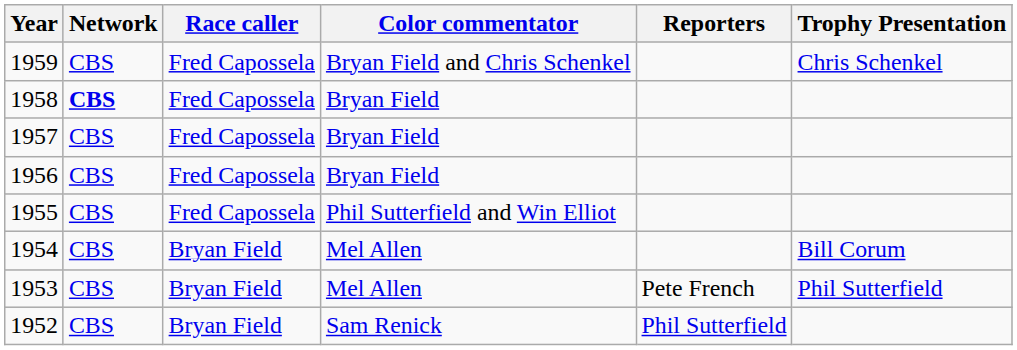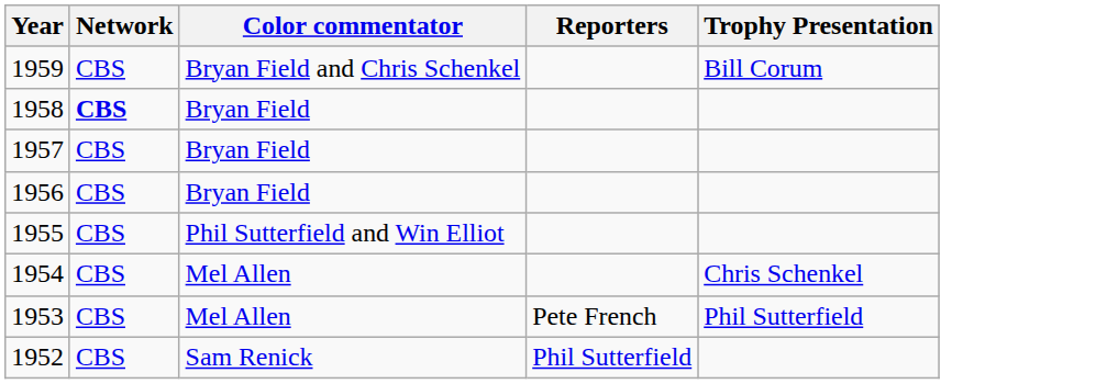- column: Race caller | Fred Capossela | Fred Capossela | Fred Capossela | Fred Capossela | Fred Capossela | Bryan Field | Bryan Field | Bryan Field
1959 | Trophy Presentation: Chris Schenkel -> Bill Corum
1954 | Trophy Presentation: Bill Corum -> Chris Schenkel
